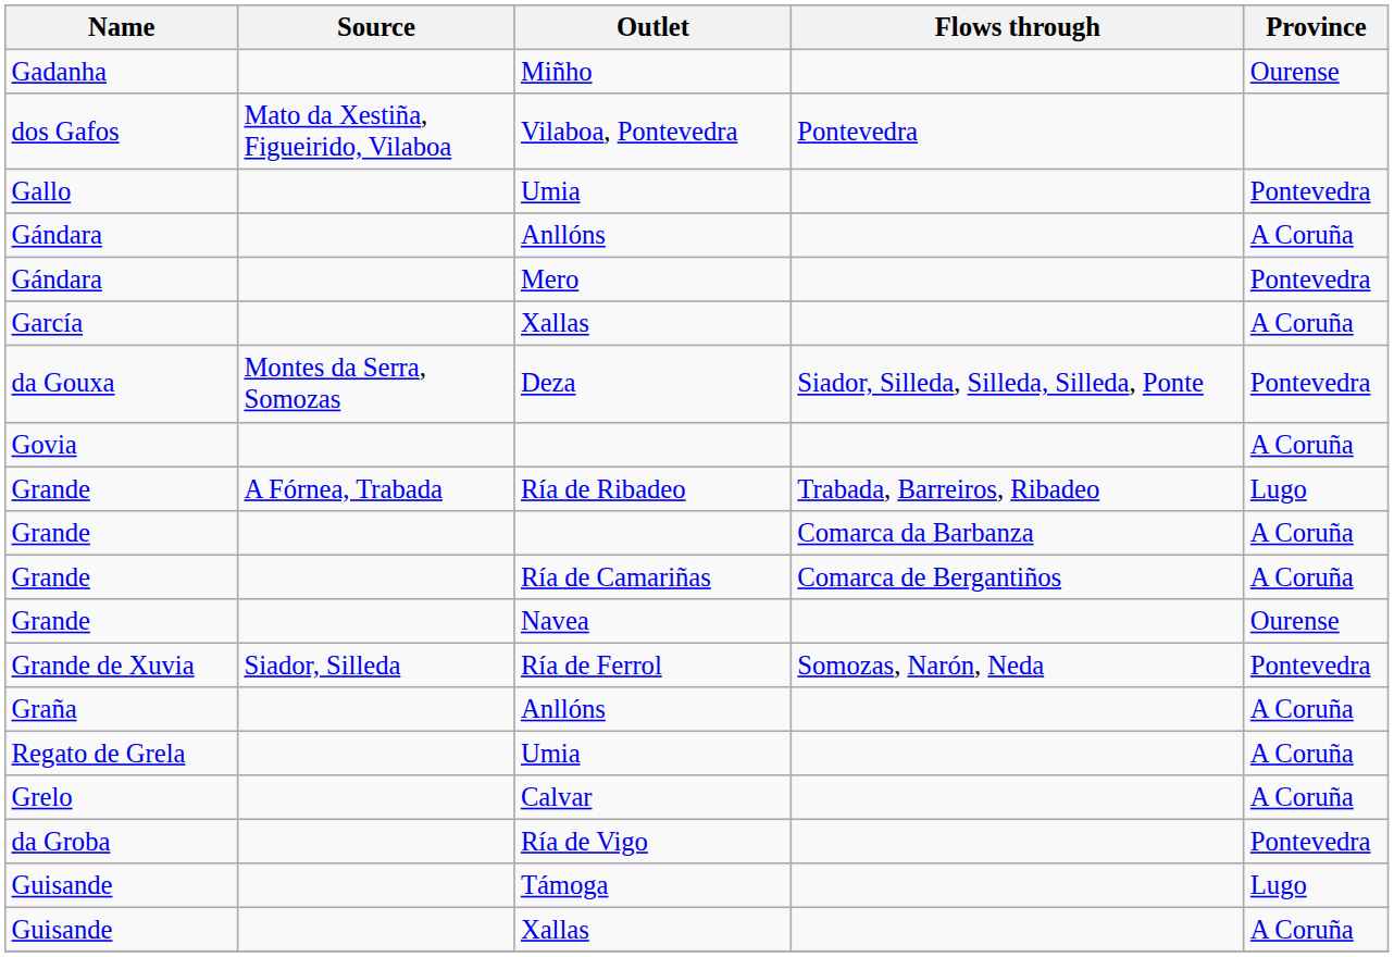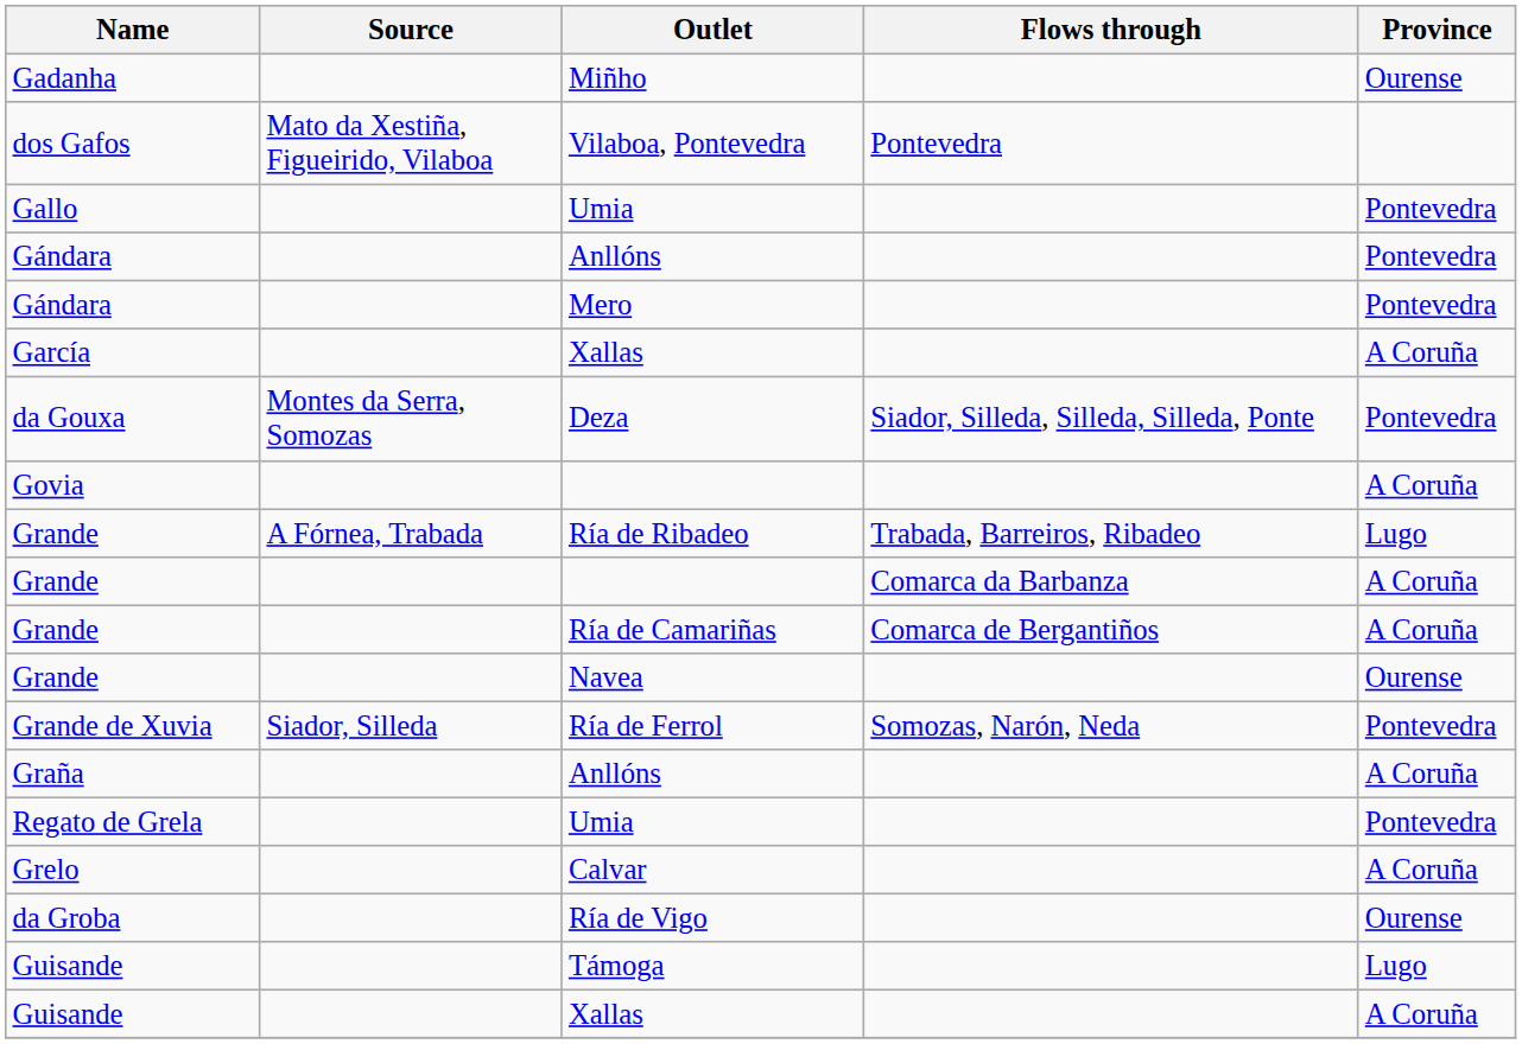Gándara / Anllóns | Province: A Coruña -> Pontevedra
Regato de Grela / Umia | Province: A Coruña -> Pontevedra
Ría de Vigo | Province: Pontevedra -> Ourense
